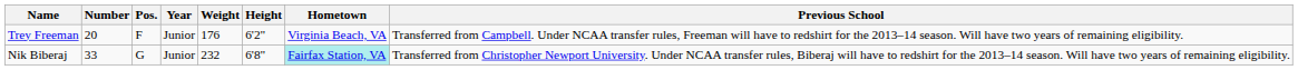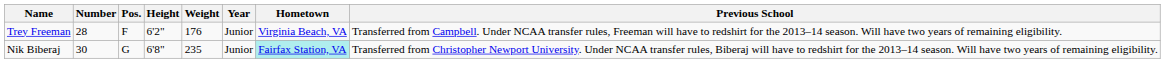columns swapped: Height <-> Year
Trey Freeman | Number: 20 -> 28
Nik Biberaj | Number: 33 -> 30
Nik Biberaj | Weight: 232 -> 235
